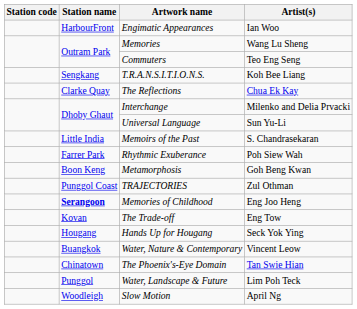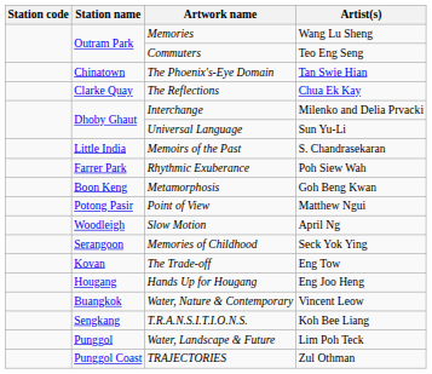- row: HarbourFront | Engimatic Appearances | Ian Woo
rows swapped: The Phoenix's-Eye Domain <-> T.R.A.N.S.I.T.I.O.N.S.
+ row: Potong Pasir | Point of View | Matthew Ngui
rows swapped: Slow Motion <-> TRAJECTORIES
Memories of Childhood | Station name: bold -> normal
Memories of Childhood | Artist(s): Eng Joo Heng -> Seck Yok Ying
Hands Up for Hougang | Artist(s): Seck Yok Ying -> Eng Joo Heng
